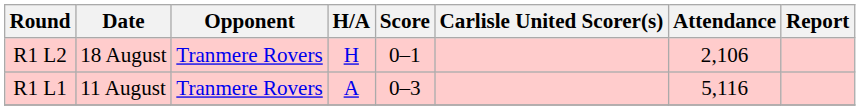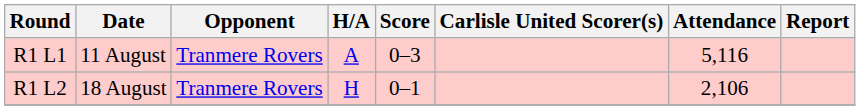rows swapped: R1 L1 <-> R1 L2
